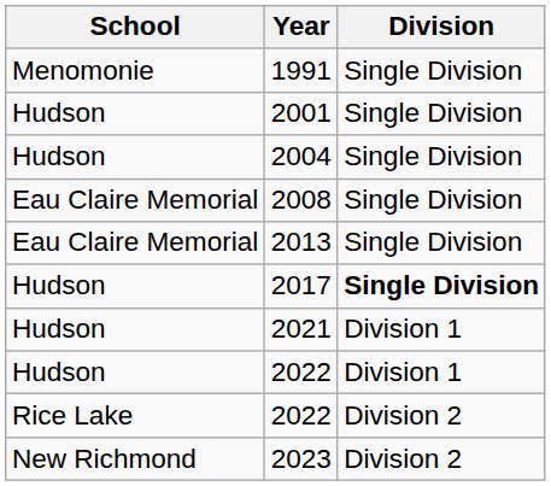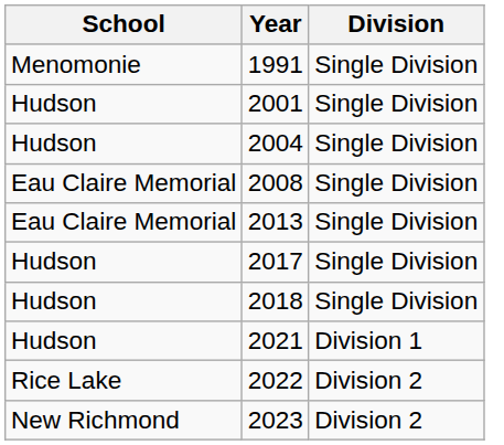2017 | Division: bold -> normal
+ row: Hudson | 2018 | Single Division
- row: Hudson | 2022 | Division 1
